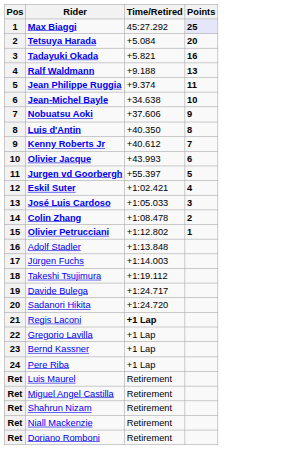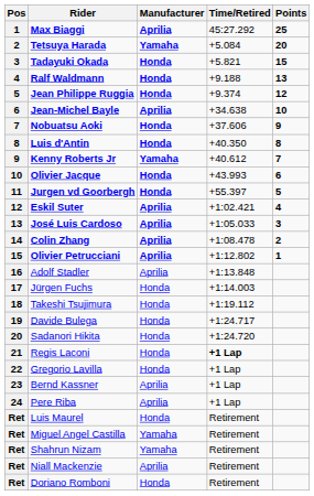+ column: Manufacturer | Aprilia | Yamaha | Honda | Honda | Honda | Aprilia | Honda | Honda | Yamaha | Honda | Honda | Aprilia | Aprilia | Aprilia | Aprilia | Aprilia | Honda | Honda | Honda | Honda | Honda | Honda | Aprilia | Aprilia | Honda | Yamaha | Yamaha | Aprilia | Honda
Max Biaggi | Points: lavender background -> no background
Tadayuki Okada | Points: 16 -> 15
Jean Philippe Ruggia | Points: 11 -> 12
